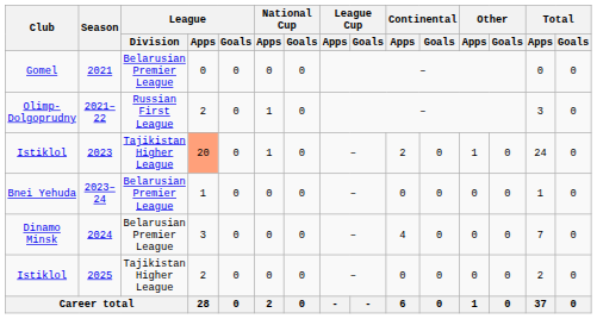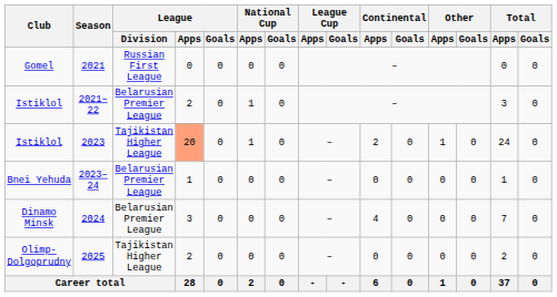2021 | League / Division: Belarusian Premier League -> Russian First League
2021–22 | Club: Olimp-Dolgoprudny -> Istiklol
2021–22 | League / Division: Russian First League -> Belarusian Premier League
2025 | Club: Istiklol -> Olimp-Dolgoprudny
